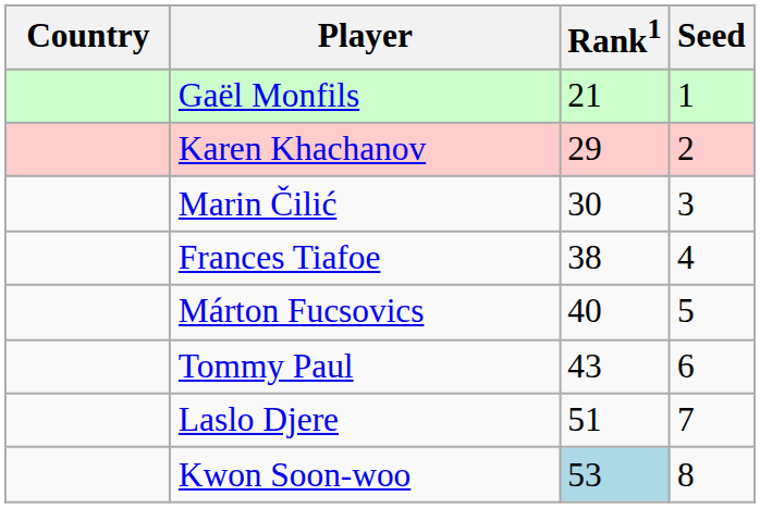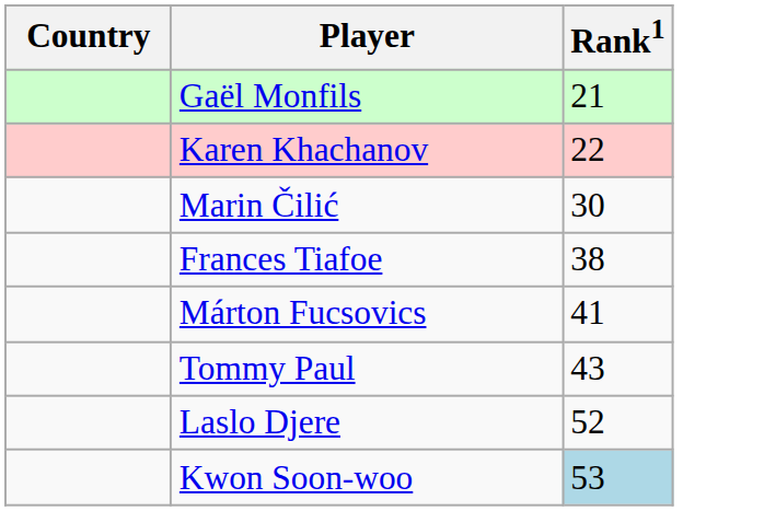- column: Seed | 1 | 2 | 3 | 4 | 5 | 6 | 7 | 8
Karen Khachanov | Rank1: 29 -> 22
Márton Fucsovics | Rank1: 40 -> 41
Laslo Djere | Rank1: 51 -> 52
